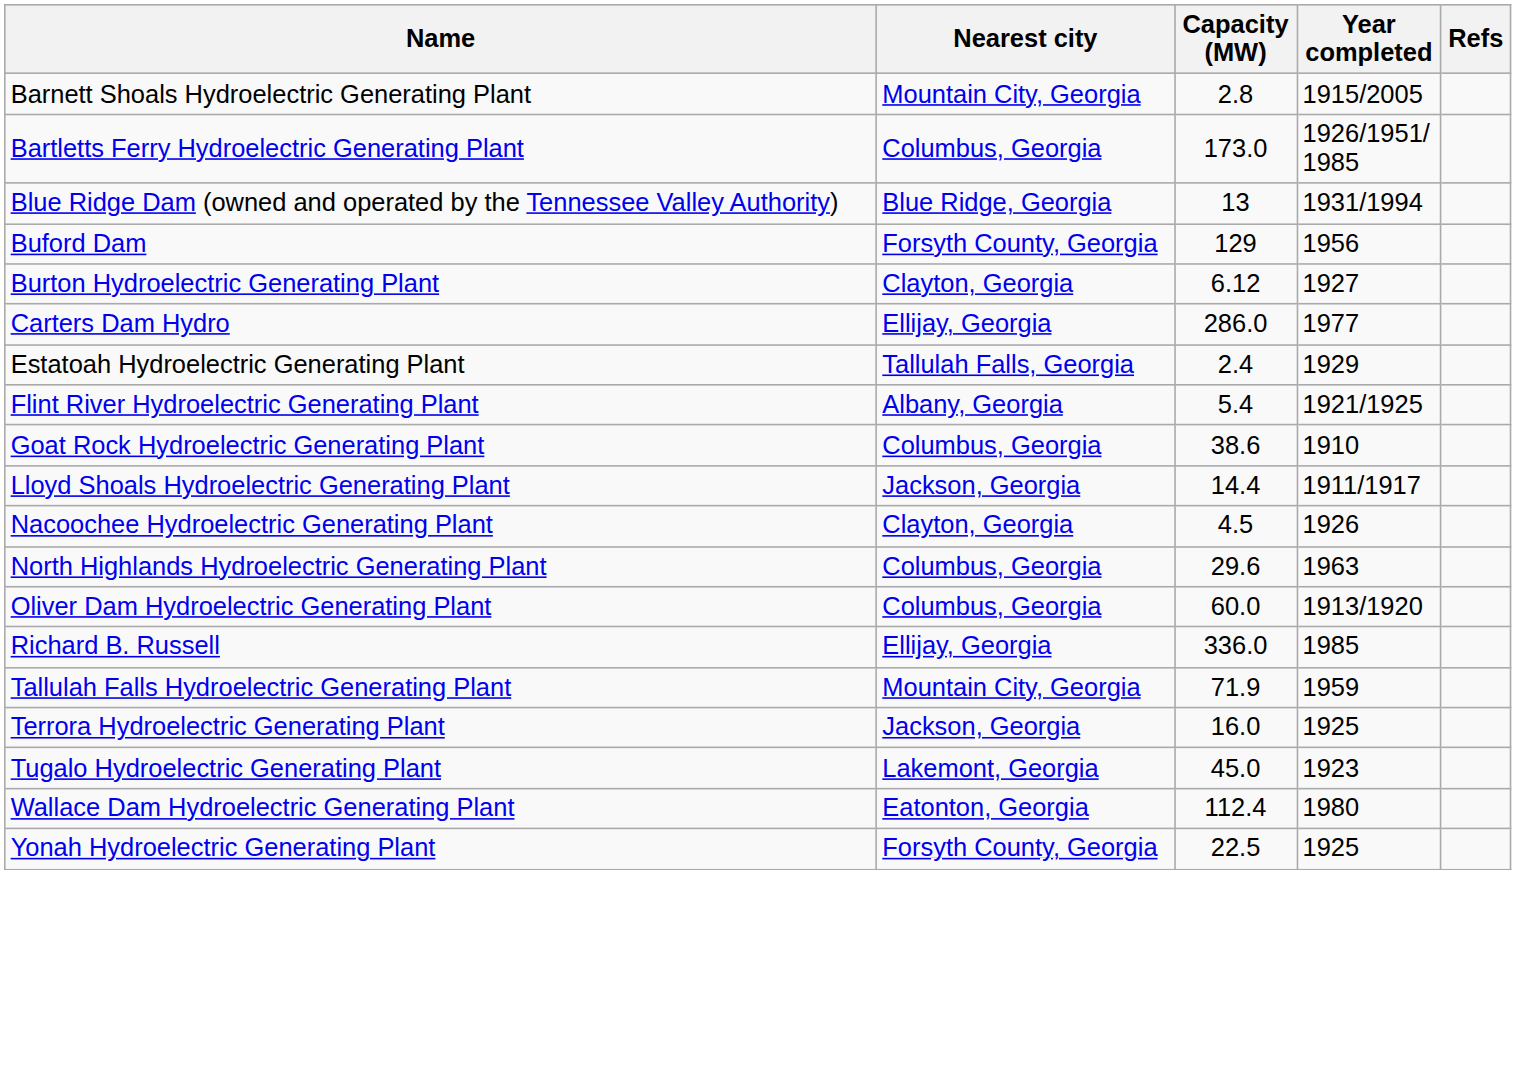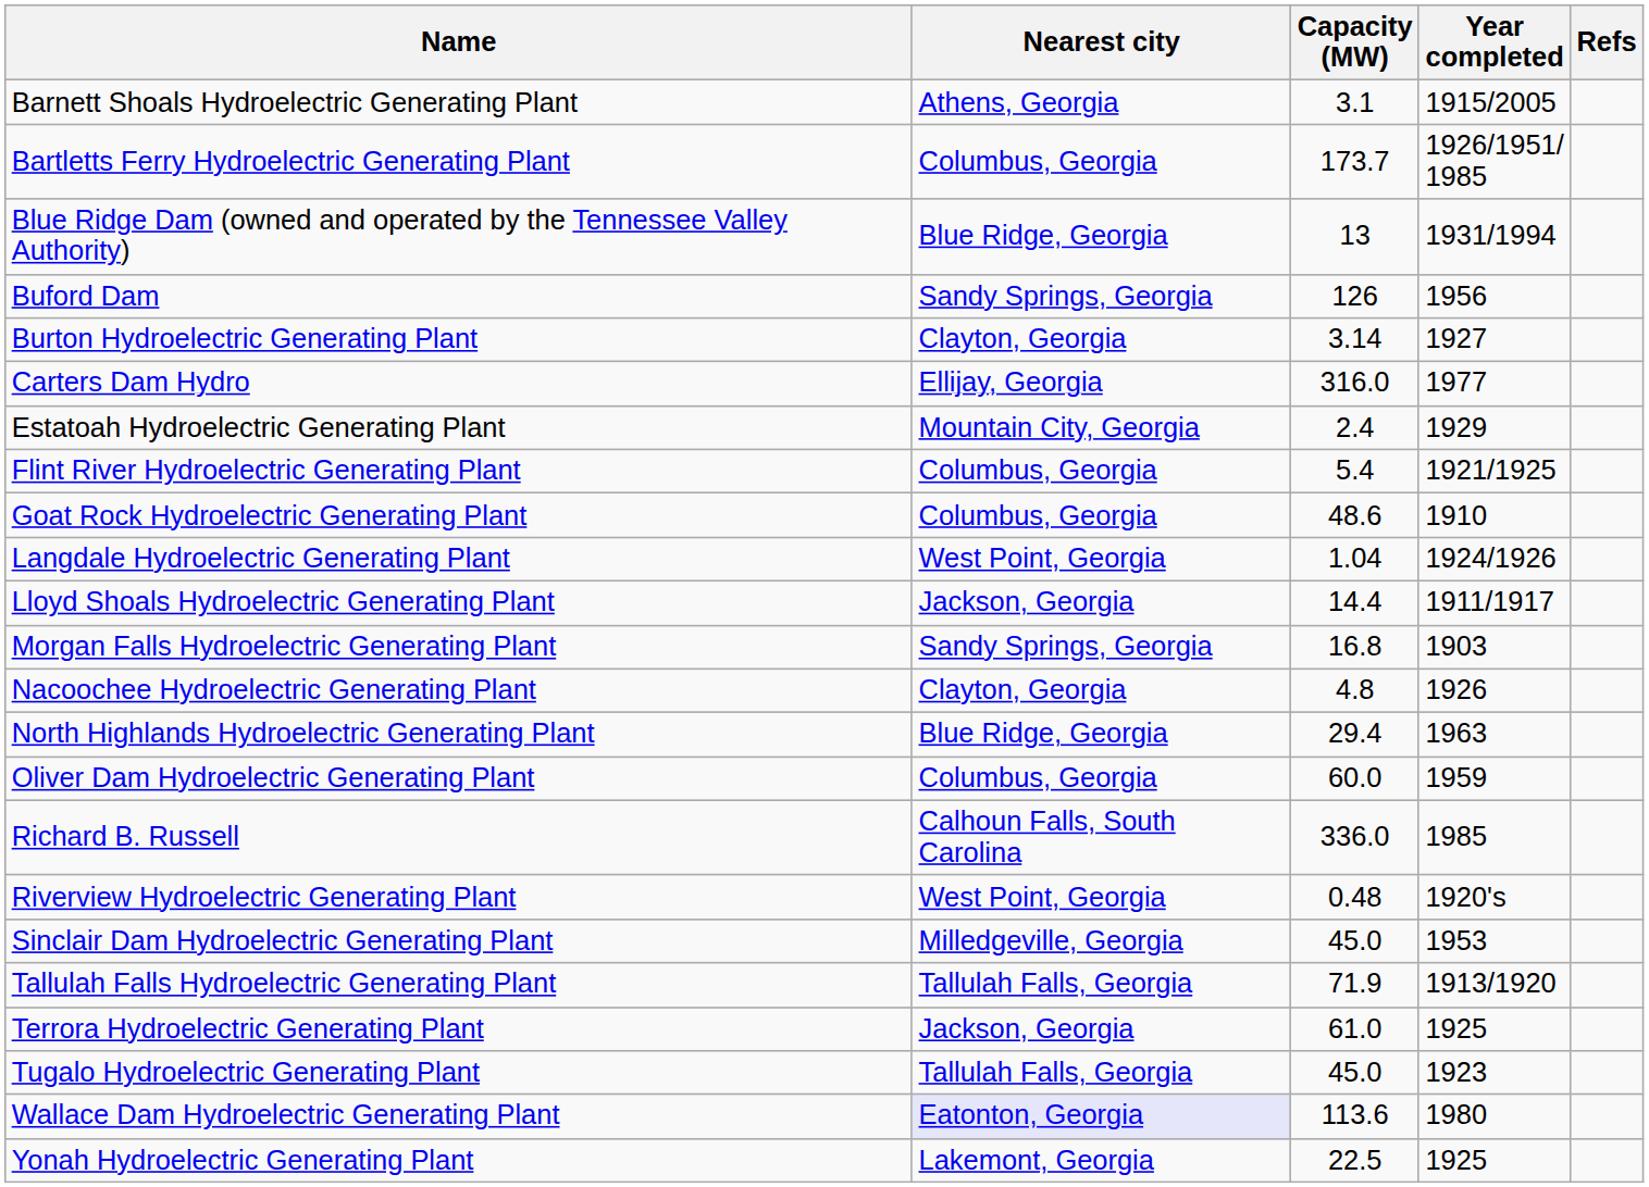Barnett Shoals Hydroelectric Generating Plant | Nearest city: Mountain City, Georgia -> Athens, Georgia
Barnett Shoals Hydroelectric Generating Plant | Capacity (MW): 2.8 -> 3.1
Bartletts Ferry Hydroelectric Generating Plant | Capacity (MW): 173.0 -> 173.7
Buford Dam | Nearest city: Forsyth County, Georgia -> Sandy Springs, Georgia
Buford Dam | Capacity (MW): 129 -> 126
Burton Hydroelectric Generating Plant | Capacity (MW): 6.12 -> 3.14
Carters Dam Hydro | Capacity (MW): 286.0 -> 316.0
Estatoah Hydroelectric Generating Plant | Nearest city: Tallulah Falls, Georgia -> Mountain City, Georgia
Flint River Hydroelectric Generating Plant | Nearest city: Albany, Georgia -> Columbus, Georgia
Goat Rock Hydroelectric Generating Plant | Capacity (MW): 38.6 -> 48.6
+ row: Langdale Hydroelectric Generating Plant | West Point, Georgia | 1.04 | 1924/1926
+ row: Morgan Falls Hydroelectric Generating Plant | Sandy Springs, Georgia | 16.8 | 1903
Nacoochee Hydroelectric Generating Plant | Capacity (MW): 4.5 -> 4.8
North Highlands Hydroelectric Generating Plant | Nearest city: Columbus, Georgia -> Blue Ridge, Georgia
North Highlands Hydroelectric Generating Plant | Capacity (MW): 29.6 -> 29.4
Oliver Dam Hydroelectric Generating Plant | Year completed: 1913/1920 -> 1959
Richard B. Russell | Nearest city: Ellijay, Georgia -> Calhoun Falls, South Carolina
+ row: Riverview Hydroelectric Generating Plant | West Point, Georgia | 0.48 | 1920's
+ row: Sinclair Dam Hydroelectric Generating Plant | Milledgeville, Georgia | 45.0 | 1953
Tallulah Falls Hydroelectric Generating Plant | Nearest city: Mountain City, Georgia -> Tallulah Falls, Georgia
Tallulah Falls Hydroelectric Generating Plant | Year completed: 1959 -> 1913/1920
Terrora Hydroelectric Generating Plant | Capacity (MW): 16.0 -> 61.0
Tugalo Hydroelectric Generating Plant | Nearest city: Lakemont, Georgia -> Tallulah Falls, Georgia
Wallace Dam Hydroelectric Generating Plant | Nearest city: no background -> lavender background
Wallace Dam Hydroelectric Generating Plant | Capacity (MW): 112.4 -> 113.6
Yonah Hydroelectric Generating Plant | Nearest city: Forsyth County, Georgia -> Lakemont, Georgia
